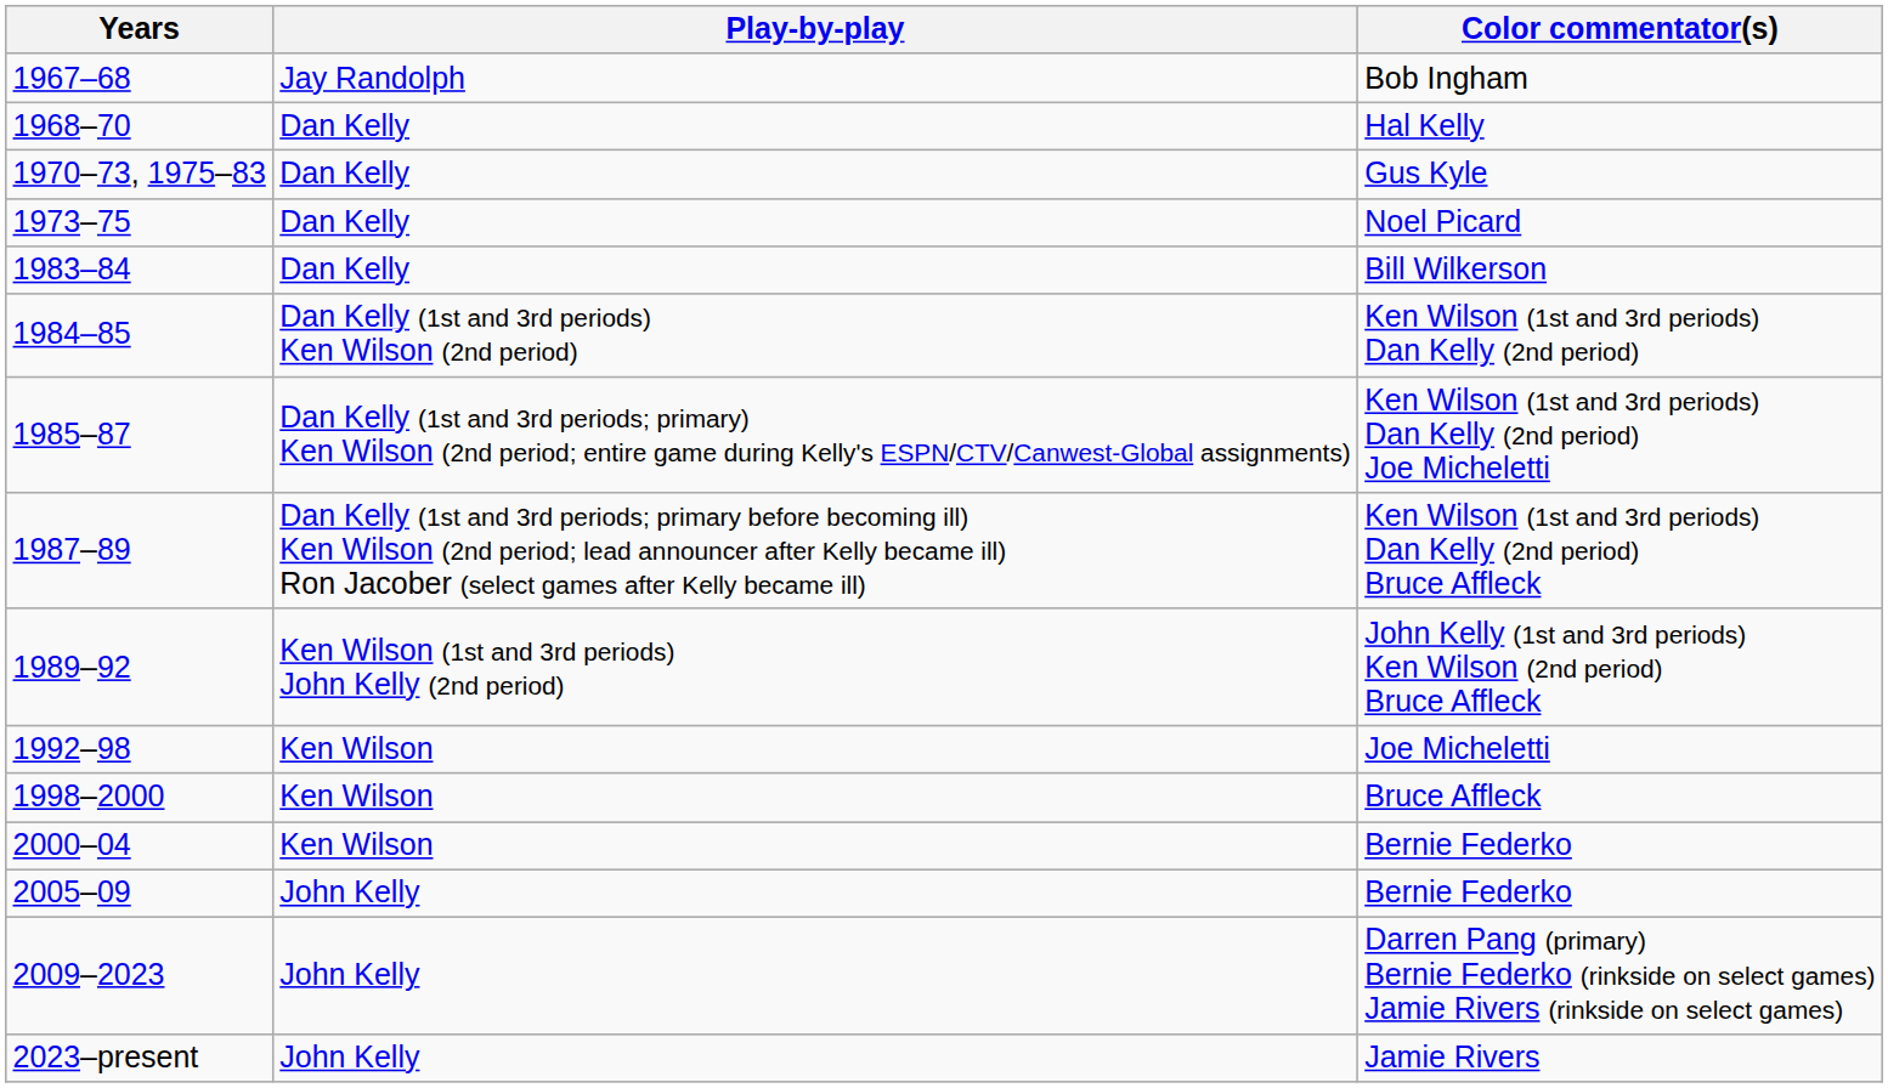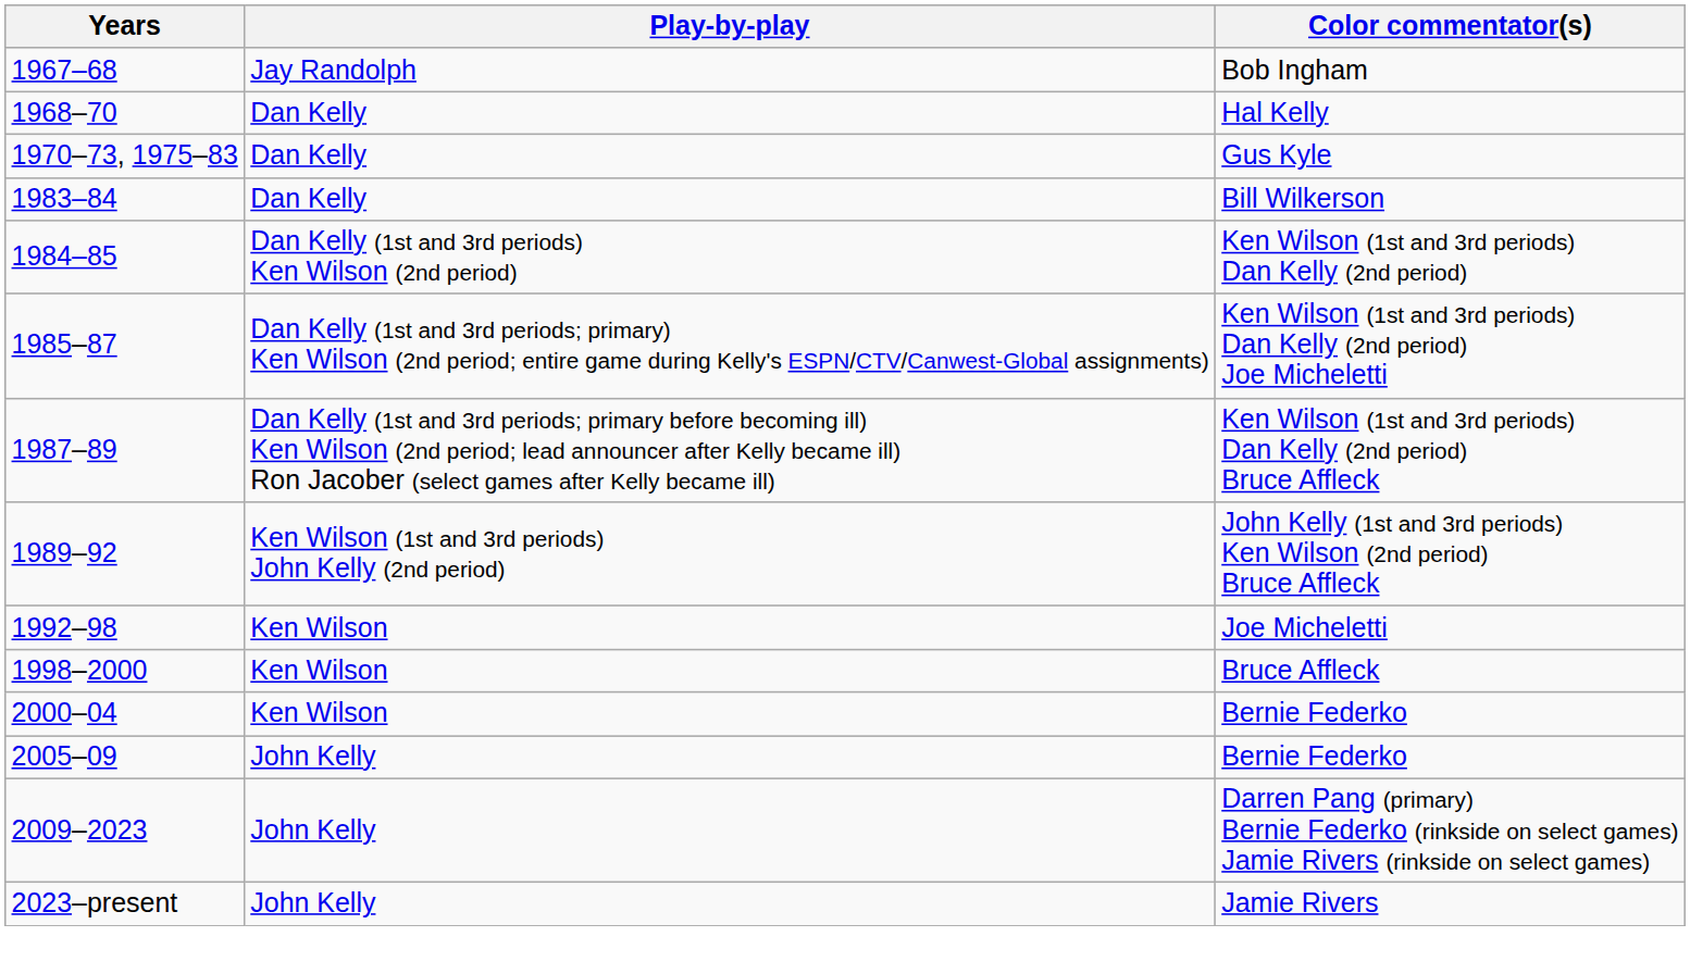- row: 1973–75 | Dan Kelly | Noel Picard
